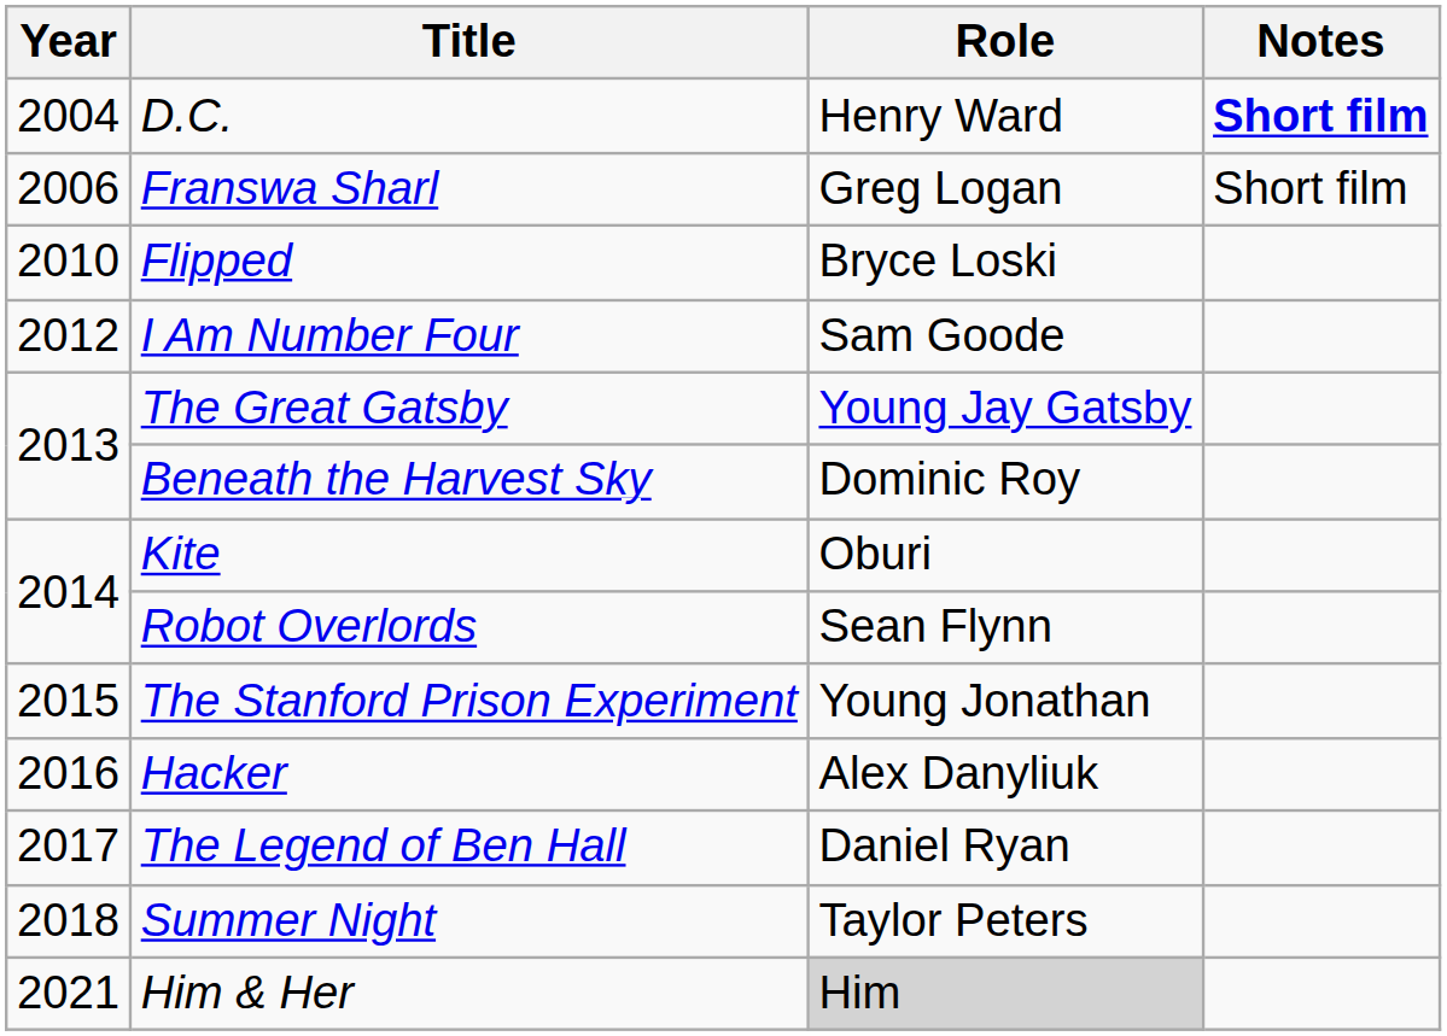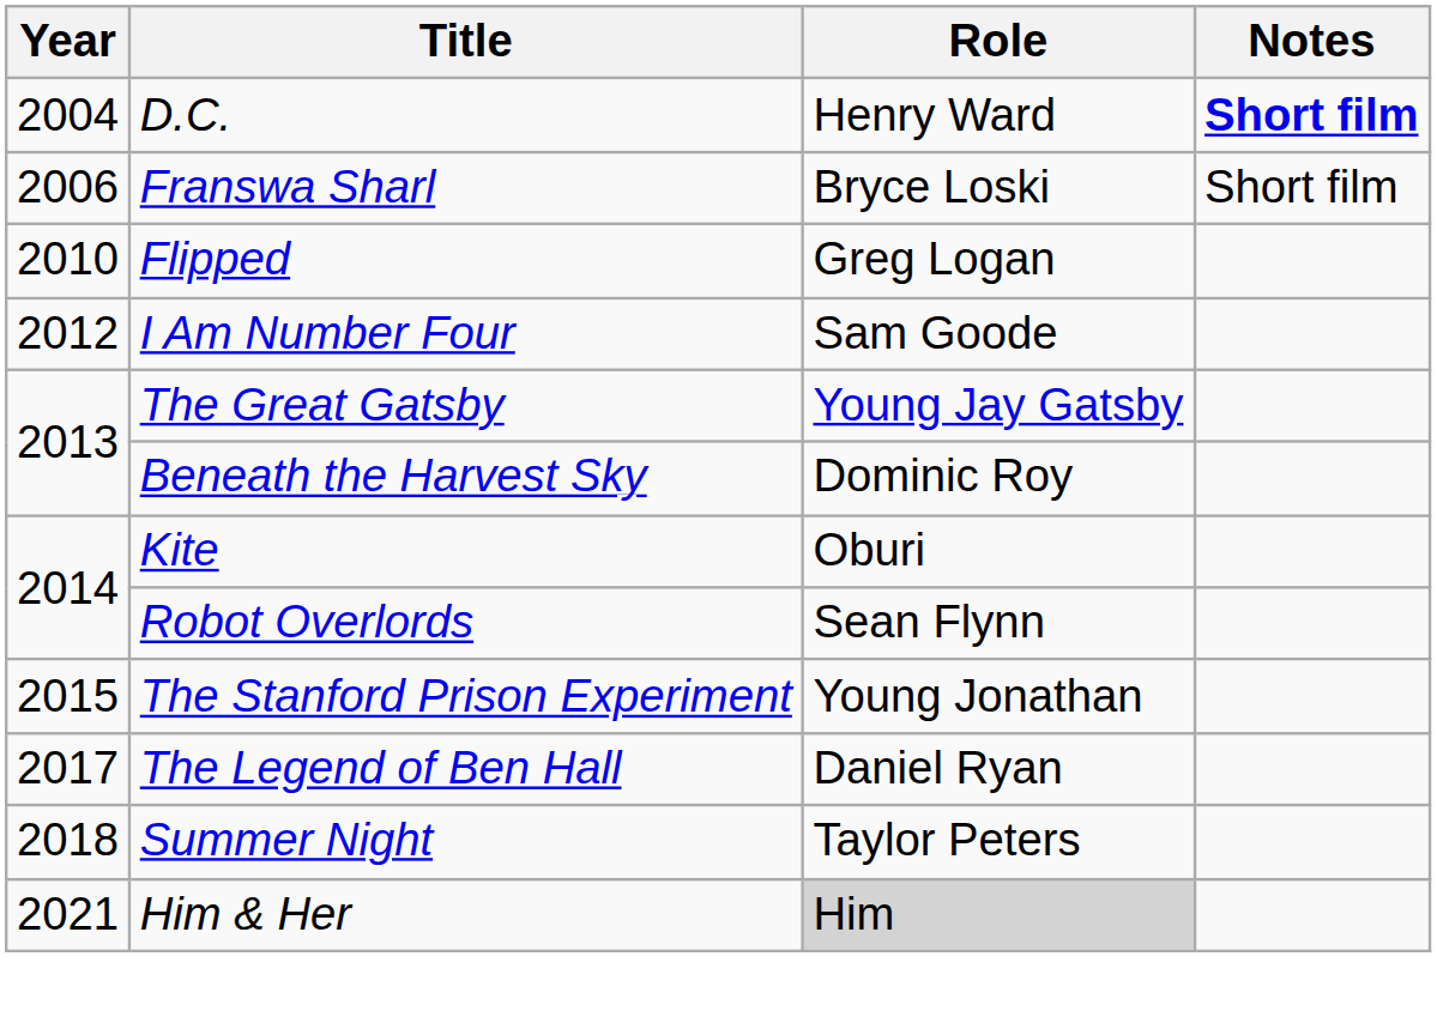Franswa Sharl | Role: Greg Logan -> Bryce Loski
Flipped | Role: Bryce Loski -> Greg Logan
- row: 2016 | Hacker | Alex Danyliuk
